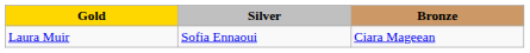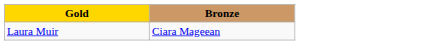- column: Silver | Sofia Ennaoui
